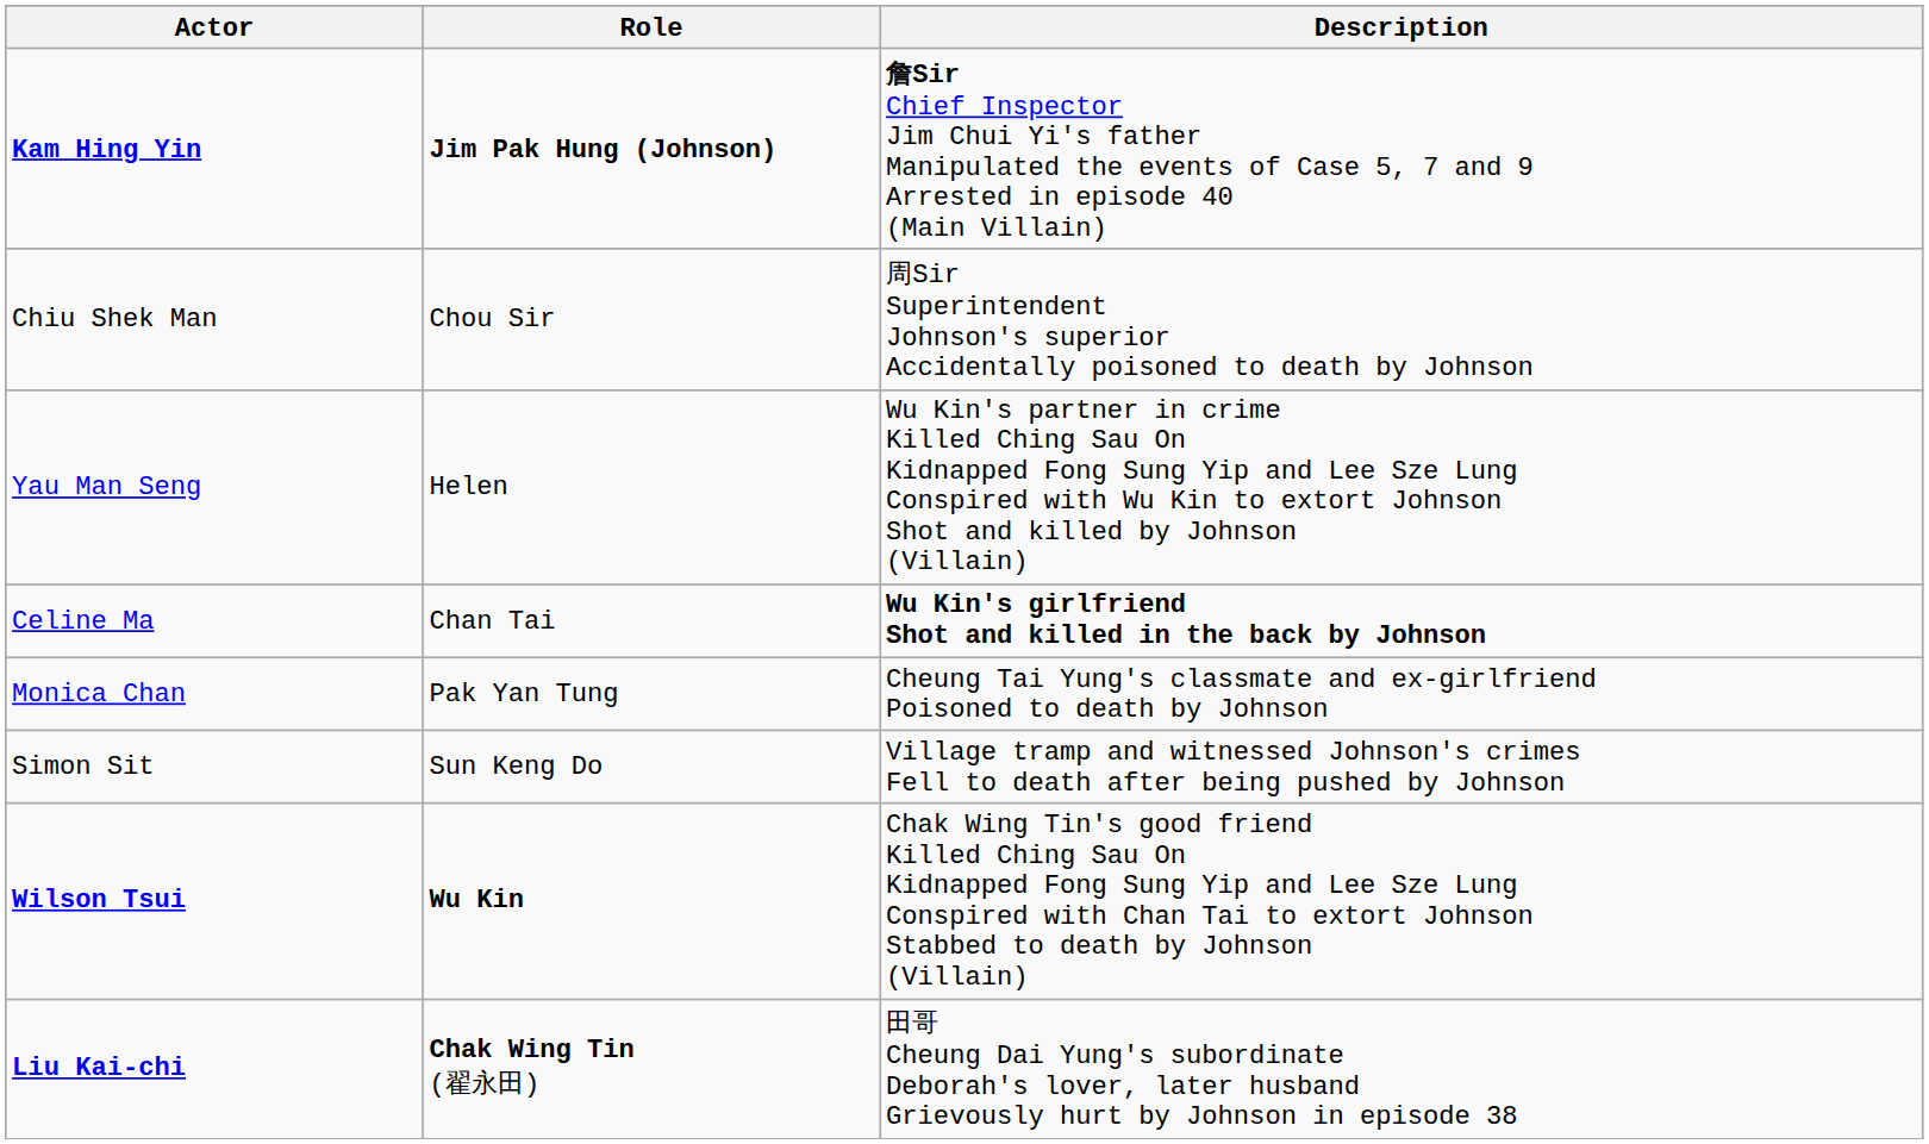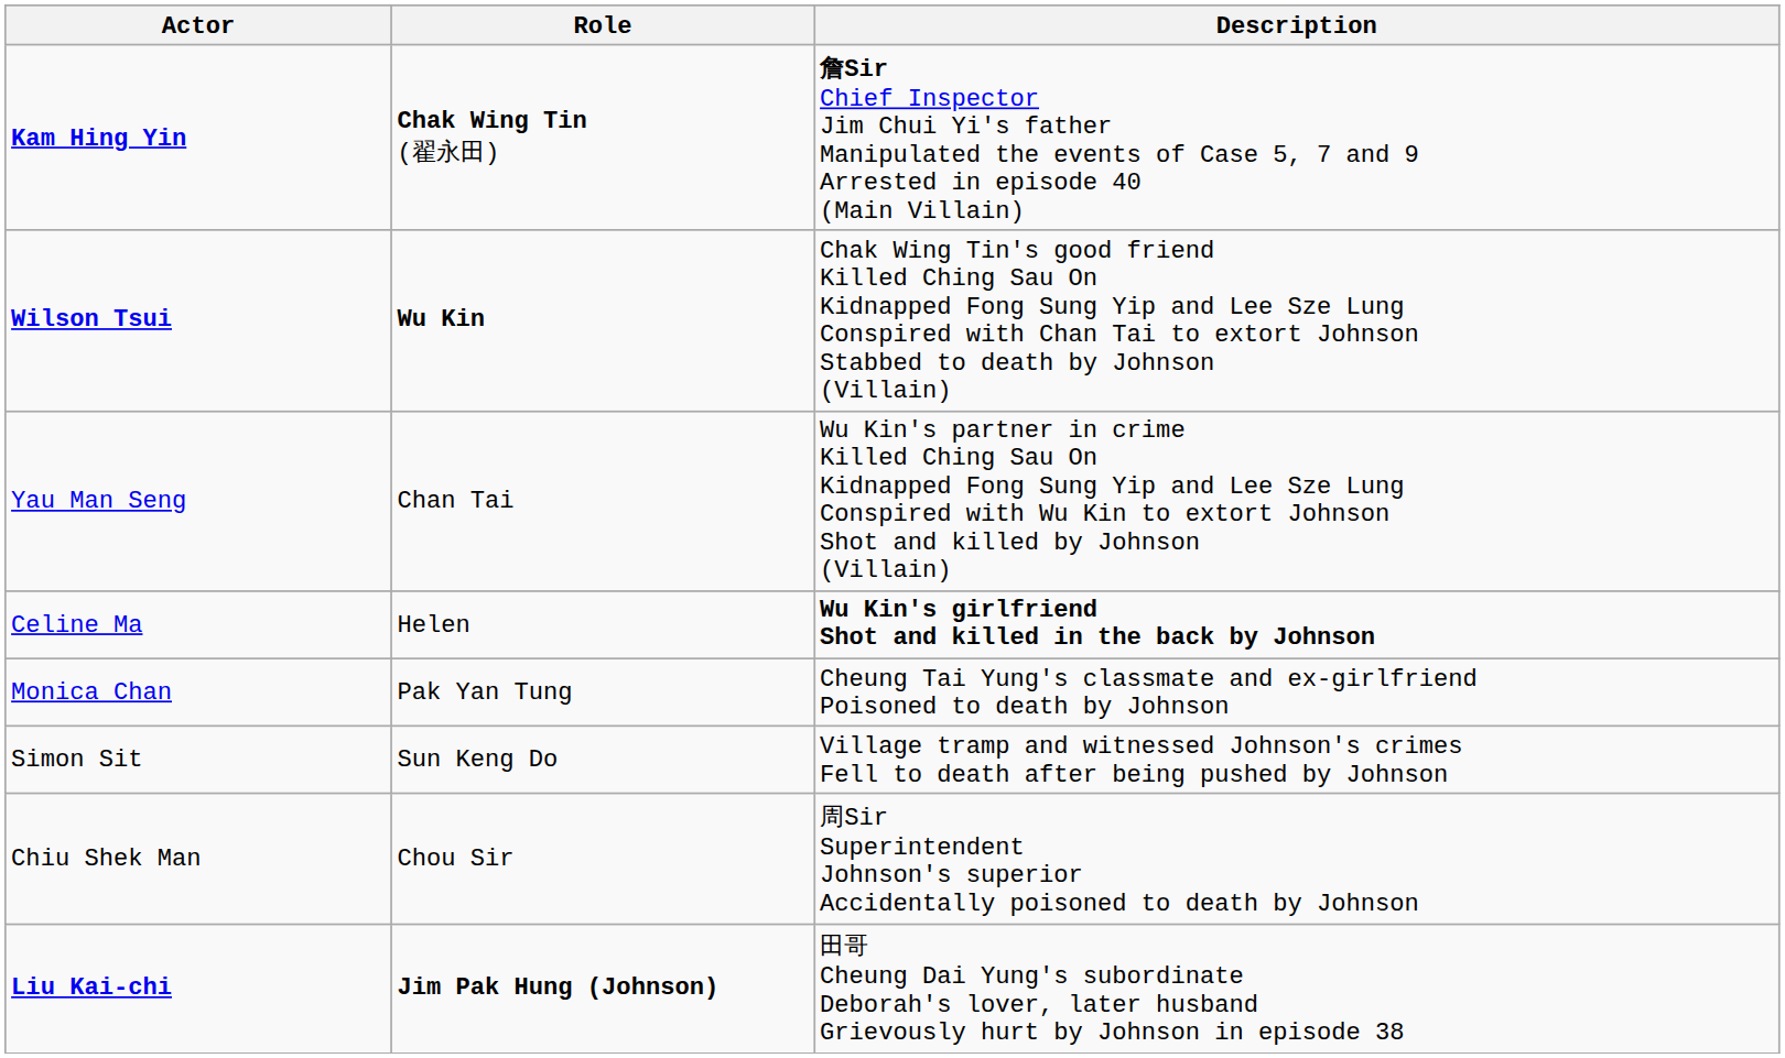Kam Hing Yin | Role: Jim Pak Hung (Johnson) -> Chak Wing Tin (翟永田)
rows swapped: Wilson Tsui <-> Chiu Shek Man
Yau Man Seng | Role: Helen -> Chan Tai
Celine Ma | Role: Chan Tai -> Helen
Liu Kai-chi | Role: Chak Wing Tin (翟永田) -> Jim Pak Hung (Johnson)
